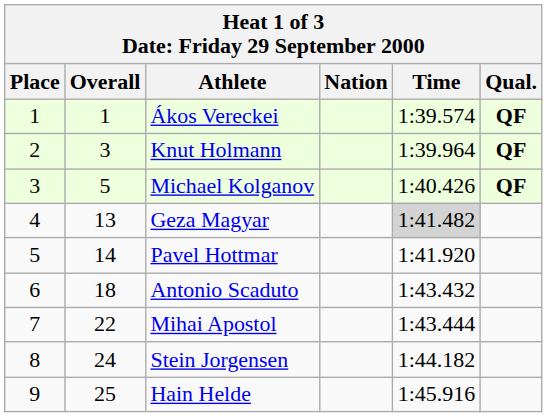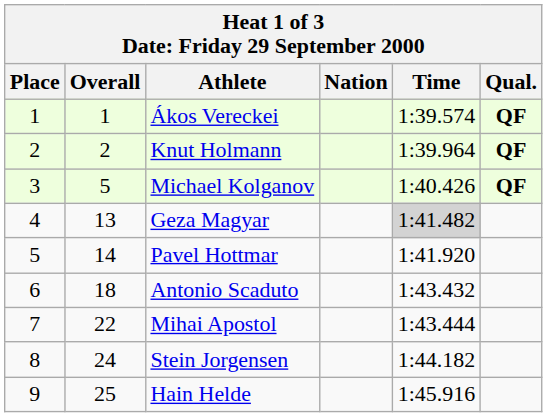Knut Holmann | Overall: 3 -> 2
